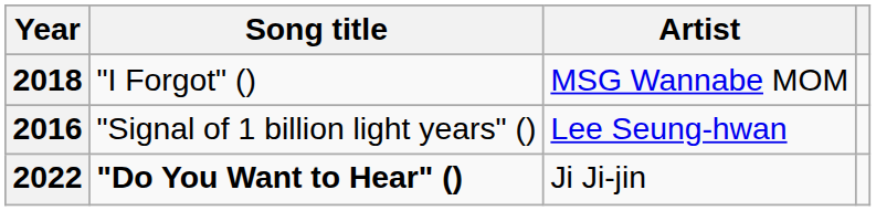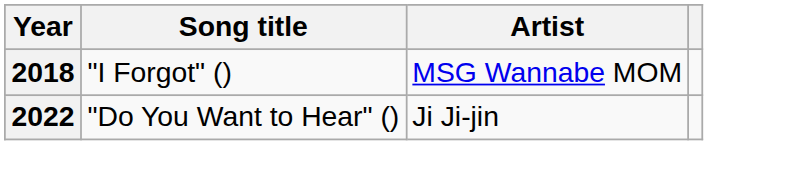- row: 2016 | "Signal of 1 billion light years" () | Lee Seung-hwan
2022 | Song title: bold -> normal
